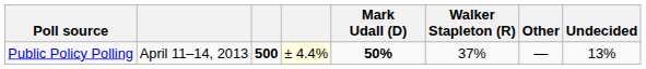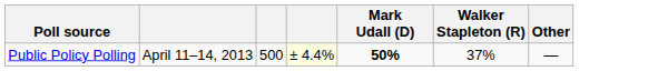- column: Undecided | 13%
Public Policy Polling | column 3: bold -> normal
